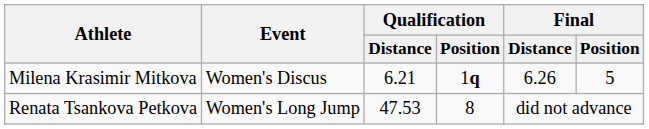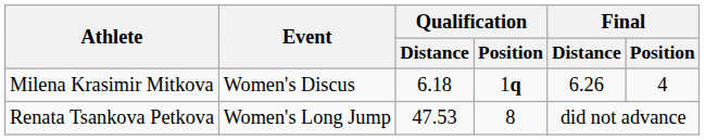Milena Krasimir Mitkova | Qualification / Distance: 6.21 -> 6.18
Milena Krasimir Mitkova | Final / Position: 5 -> 4
